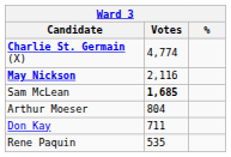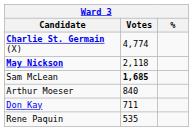May Nickson | Votes: 2,116 -> 2,118
Arthur Moeser | Votes: 804 -> 840
